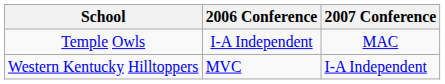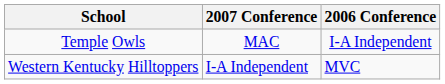columns swapped: 2006 Conference <-> 2007 Conference
